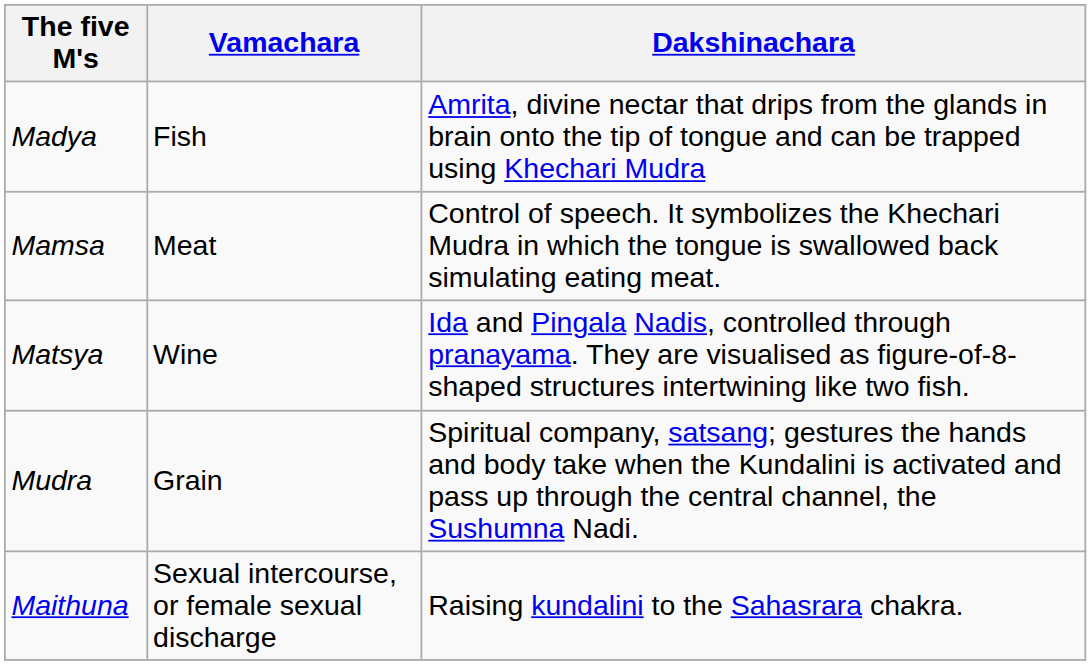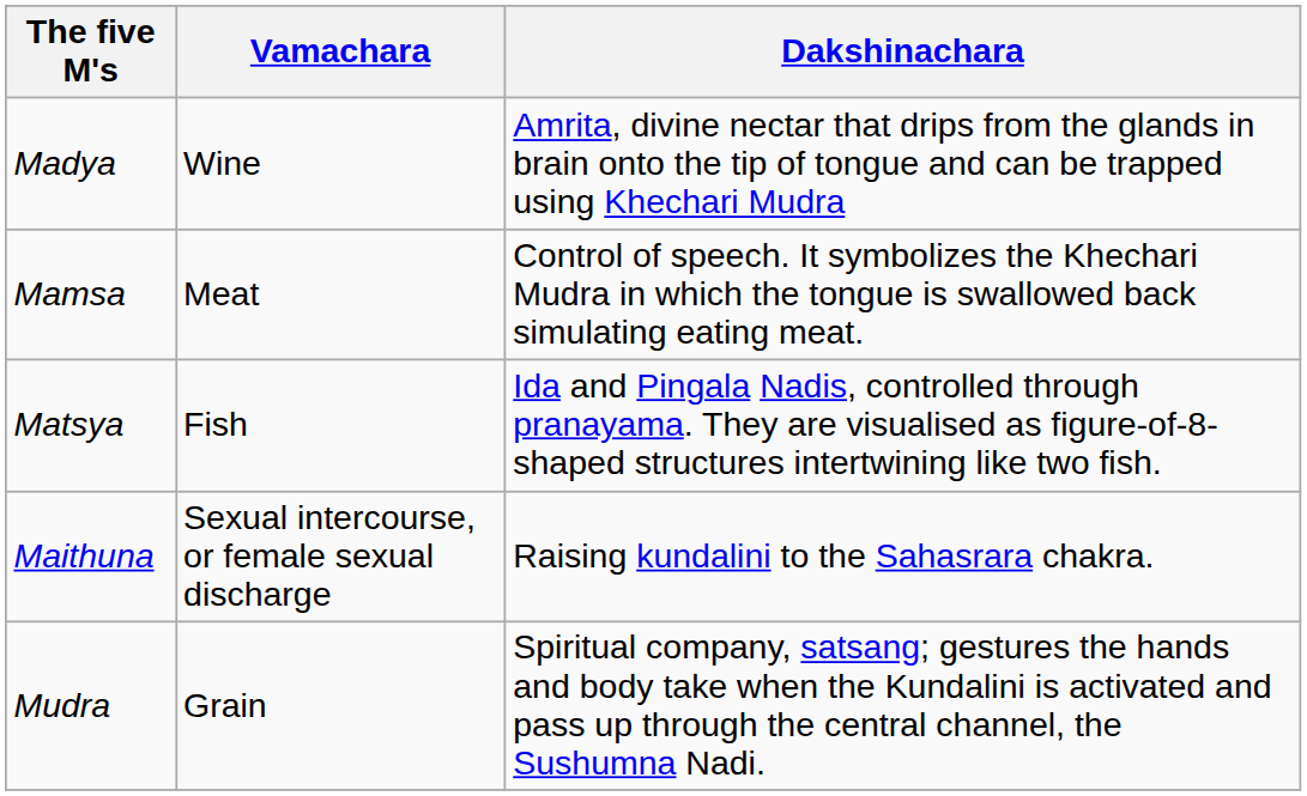Madya | Vamachara: Fish -> Wine
Matsya | Vamachara: Wine -> Fish
rows swapped: Mudra <-> Maithuna
